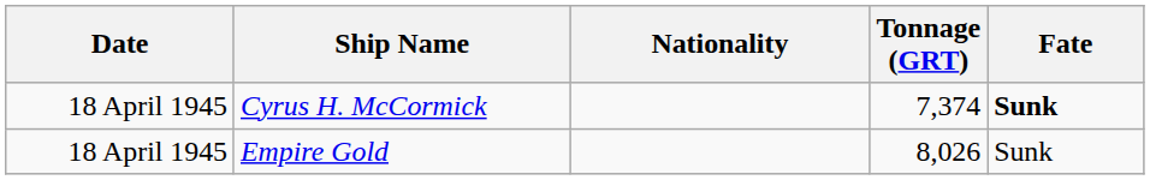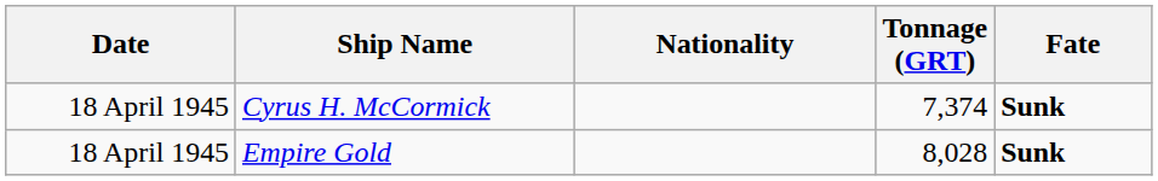Empire Gold | Tonnage (GRT): 8,026 -> 8,028
Empire Gold | Fate: normal -> bold
